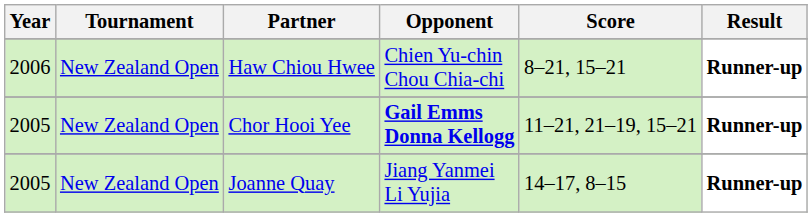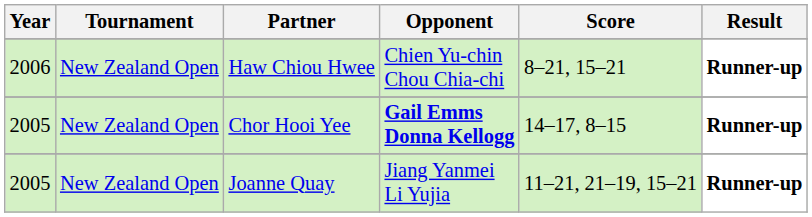Chor Hooi Yee | Score: 11–21, 21–19, 15–21 -> 14–17, 8–15
Joanne Quay | Score: 14–17, 8–15 -> 11–21, 21–19, 15–21
